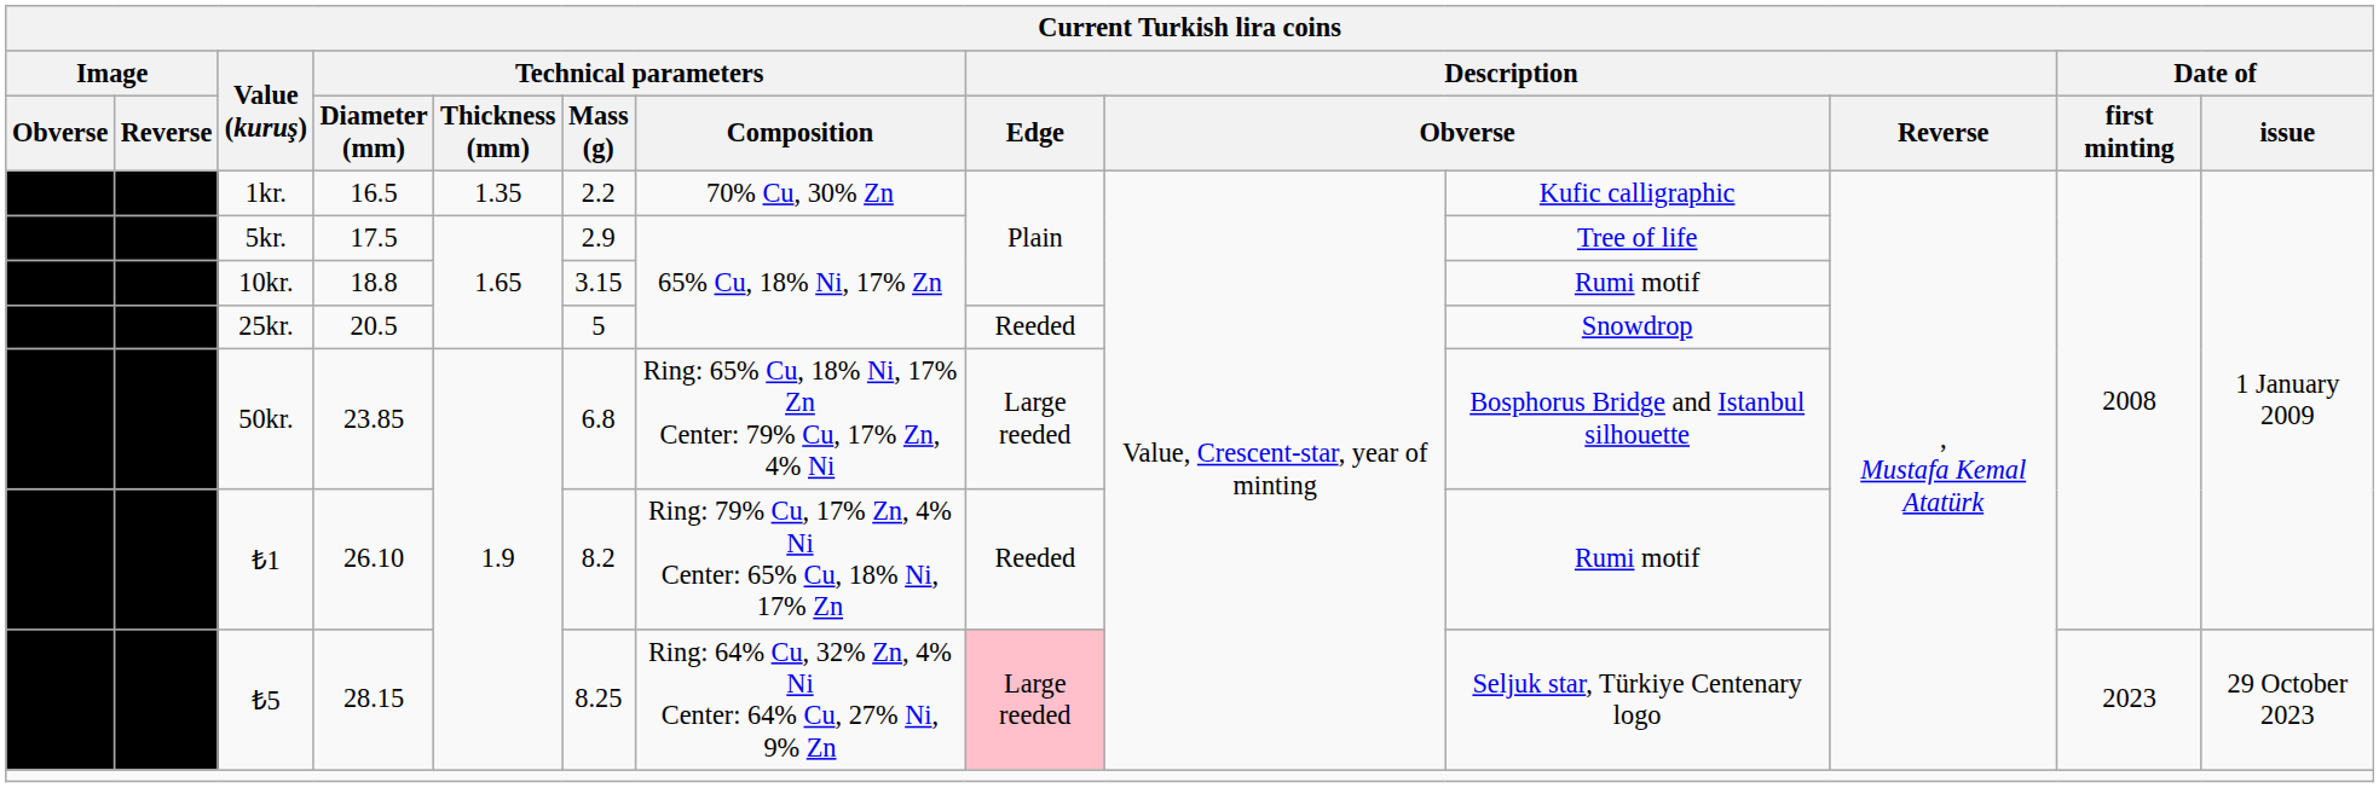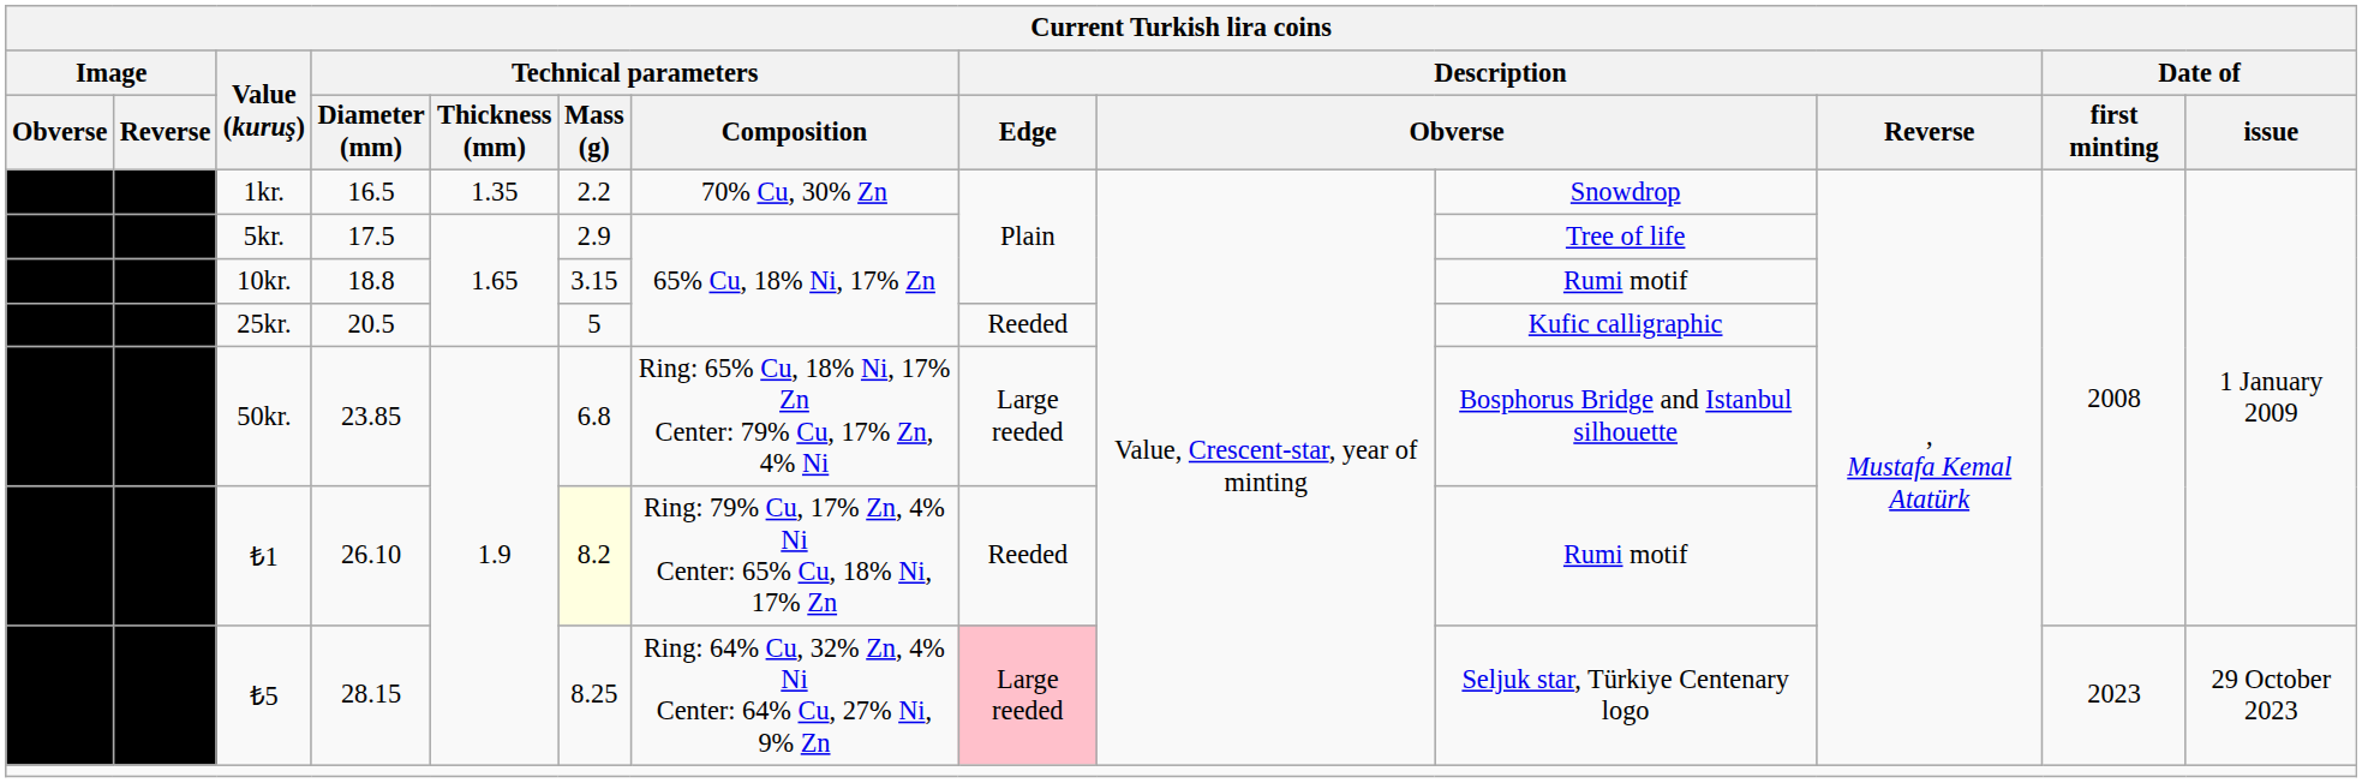1kr. | column 10: Kufic calligraphic -> Snowdrop
25kr. | column 10: Snowdrop -> Kufic calligraphic
₺1 | Technical parameters / Mass (g): no background -> lightyellow background
